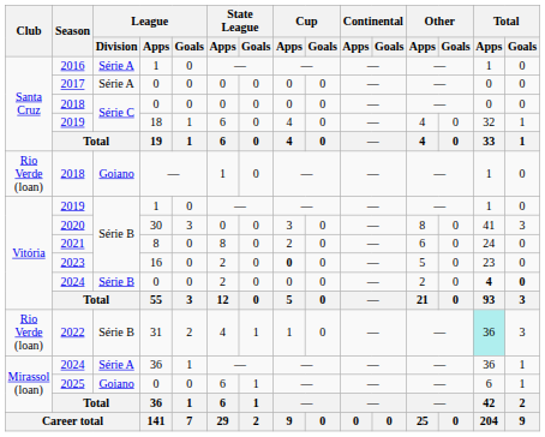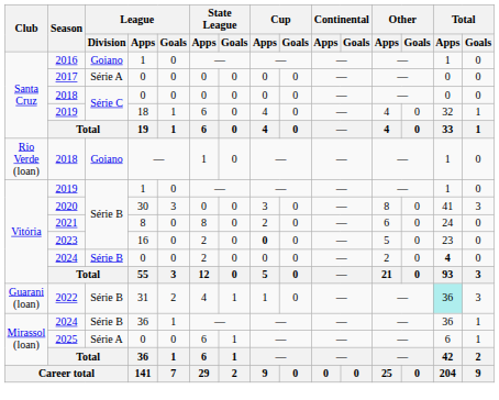2016 | League / Division: Série A -> Goiano
2024 / 0 | Total / Goals: bold -> normal
2022 | Club: Rio Verde (loan) -> Guarani (loan)
2024 / 36 | League / Division: Série A -> Série B
2025 | League / Division: Goiano -> Série A
